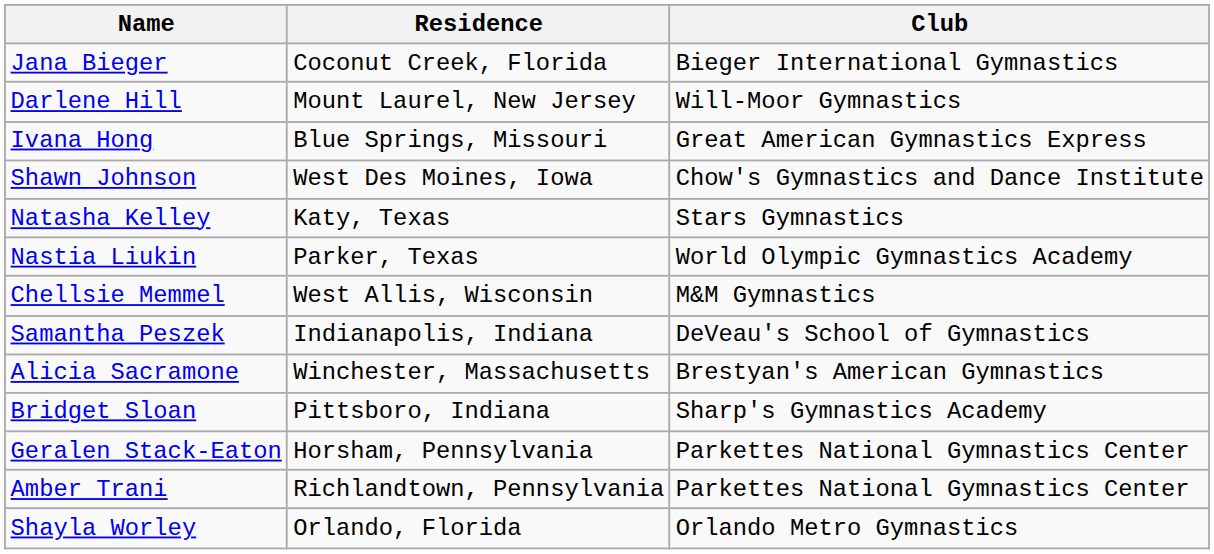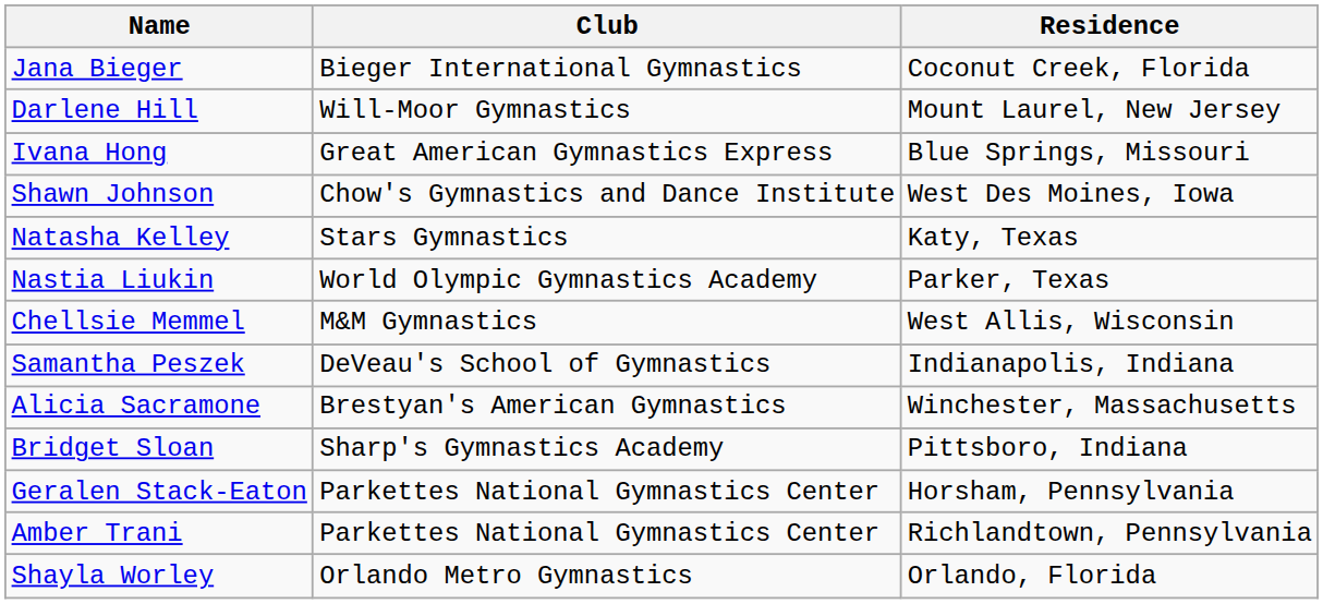columns swapped: Club <-> Residence
